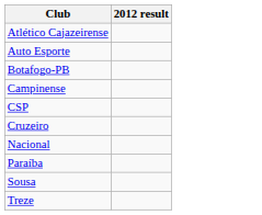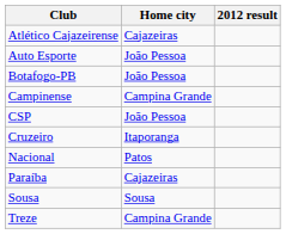+ column: Home city | Cajazeiras | João Pessoa | João Pessoa | Campina Grande | João Pessoa | Itaporanga | Patos | Cajazeiras | Sousa | Campina Grande
